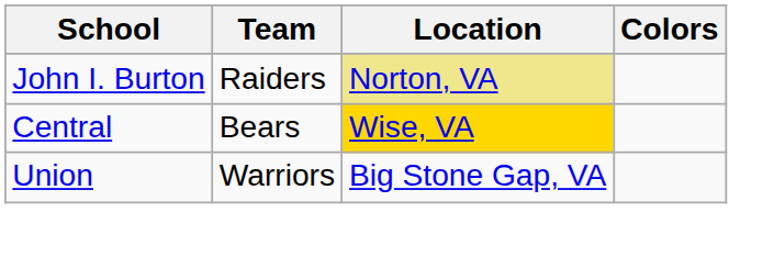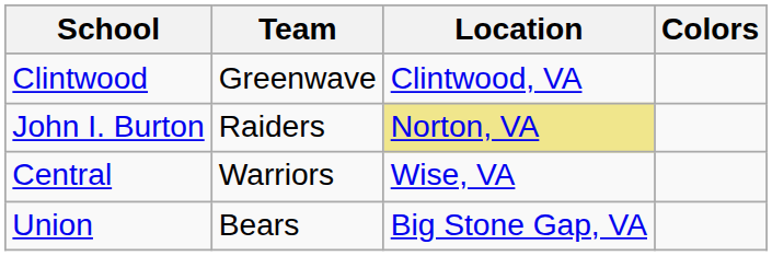+ row: Clintwood | Greenwave | Clintwood, VA
Central | Team: Bears -> Warriors
Central | Location: gold background -> no background
Union | Team: Warriors -> Bears
